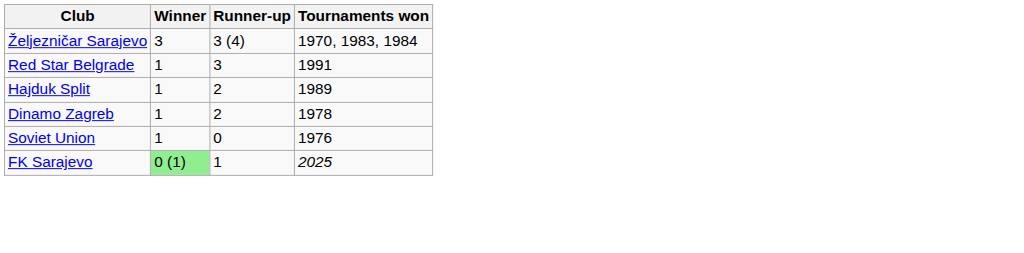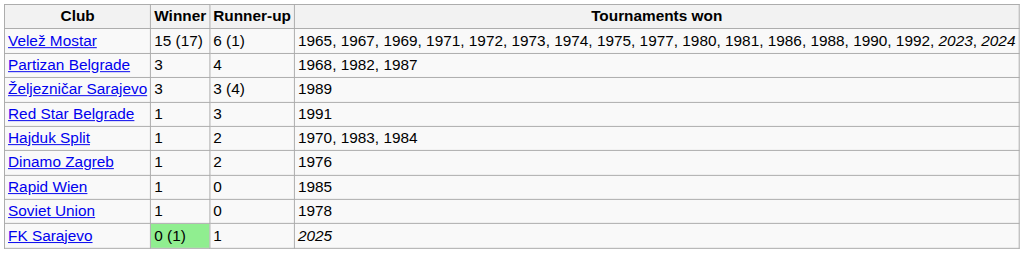+ row: Velež Mostar | 15 (17) | 6 (1) | 1965, 1967, 1969, 1971, 1972, 1973, 1974, 1975, 1977, 1980, 1981, 1986, 1988, 1990, 1992, 2023, 2024
+ row: Partizan Belgrade | 3 | 4 | 1968, 1982, 1987
Željezničar Sarajevo | Tournaments won: 1970, 1983, 1984 -> 1989
Hajduk Split | Tournaments won: 1989 -> 1970, 1983, 1984
Dinamo Zagreb | Tournaments won: 1978 -> 1976
+ row: Rapid Wien | 1 | 0 | 1985
Soviet Union | Tournaments won: 1976 -> 1978
